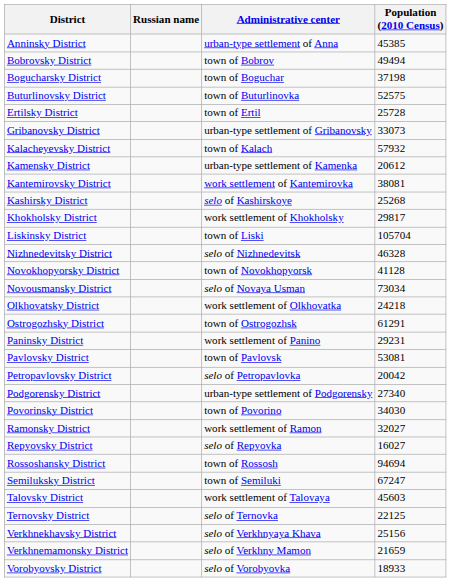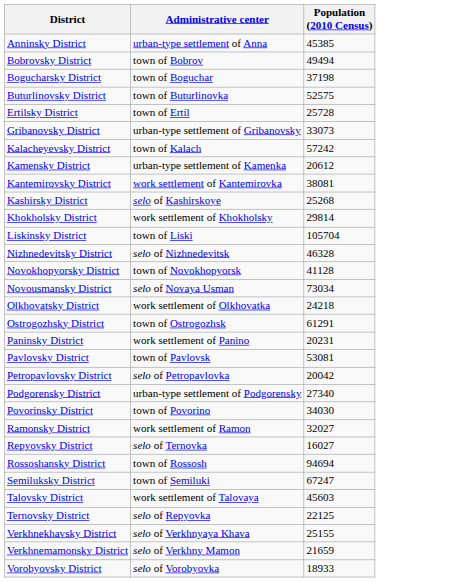- column: Russian name
Kalacheyevsky District | Population (2010 Census): 57932 -> 57242
Khokholsky District | Population (2010 Census): 29817 -> 29814
Paninsky District | Population (2010 Census): 29231 -> 20231
Repyovsky District | Administrative center: selo of Repyovka -> selo of Ternovka
Ternovsky District | Administrative center: selo of Ternovka -> selo of Repyovka
Verkhnekhavsky District | Population (2010 Census): 25156 -> 25155
